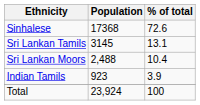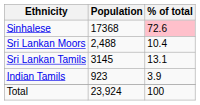Sinhalese | % of total: no background -> pink background
rows swapped: Sri Lankan Tamils <-> Sri Lankan Moors
